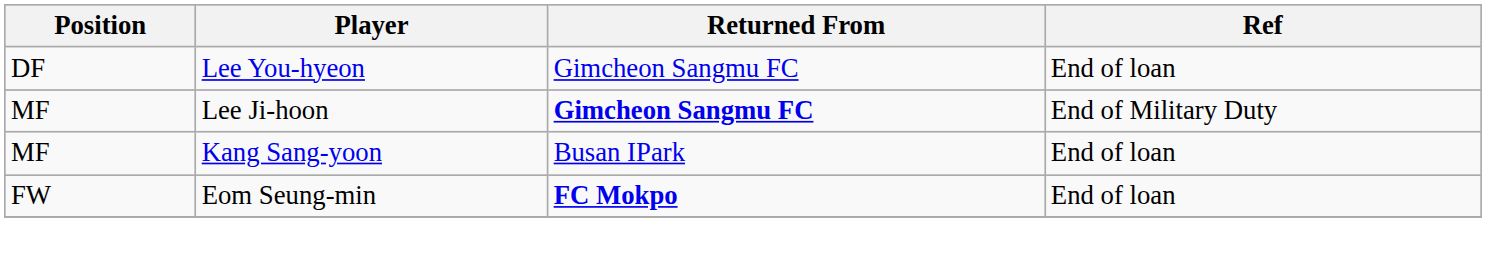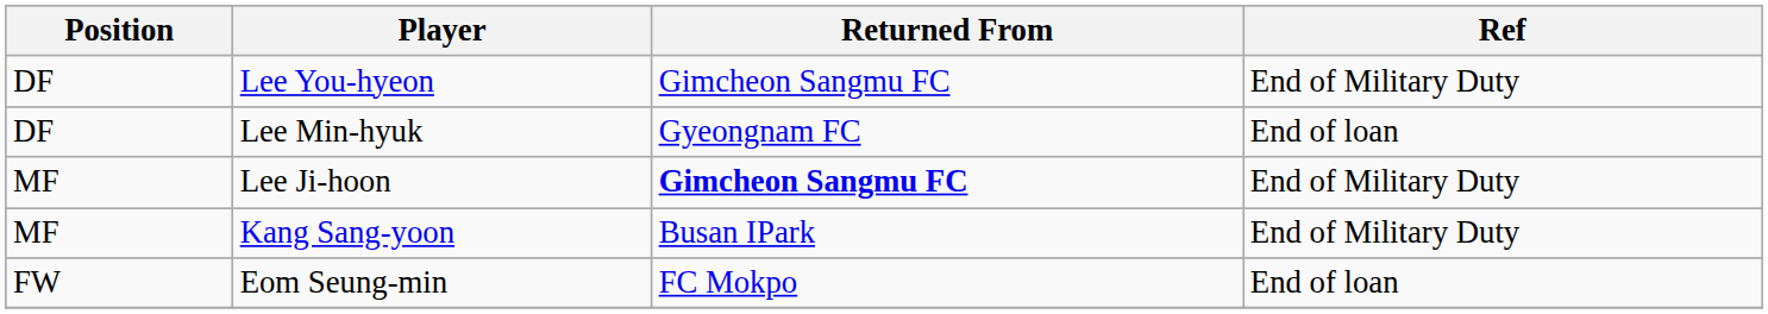Lee You-hyeon | Ref: End of loan -> End of Military Duty
+ row: DF | Lee Min-hyuk | Gyeongnam FC | End of loan
Kang Sang-yoon | Ref: End of loan -> End of Military Duty
Eom Seung-min | Returned From: bold -> normal
